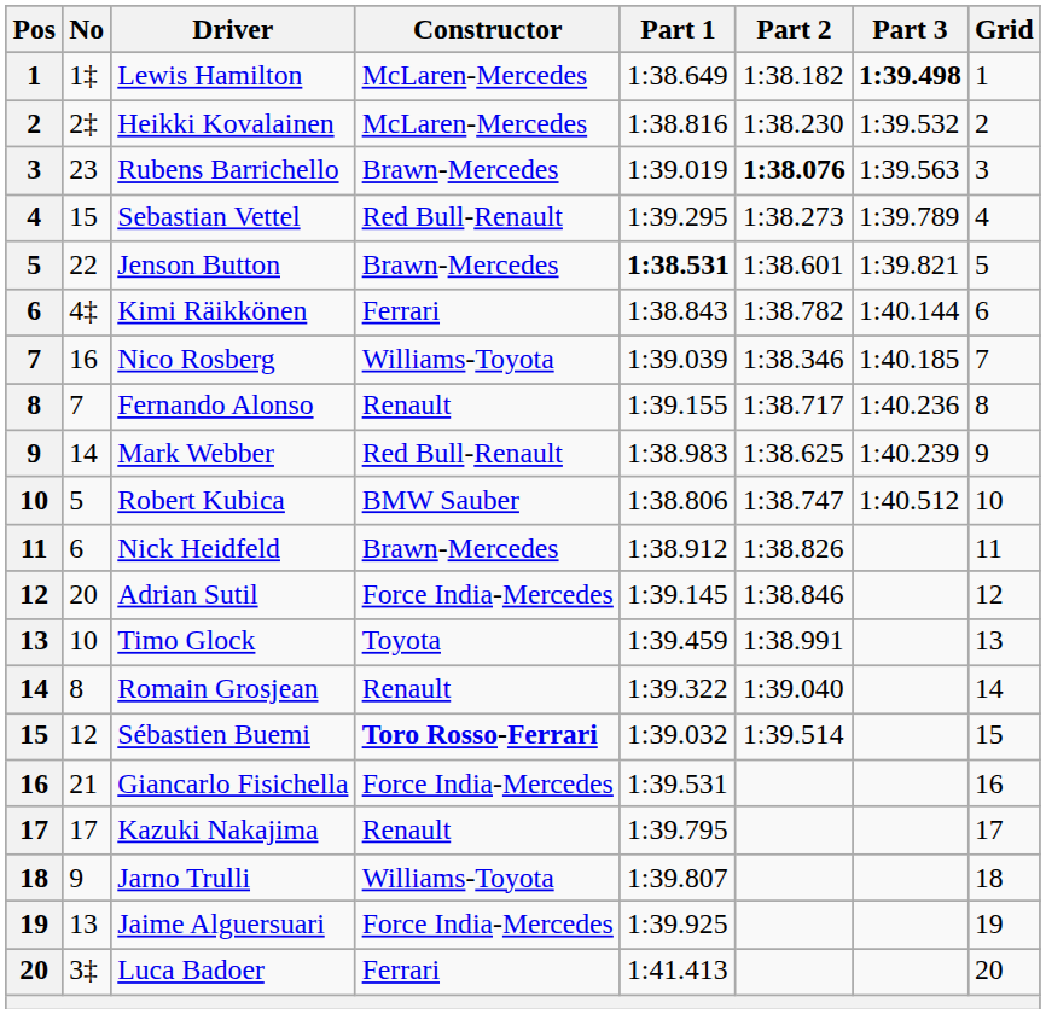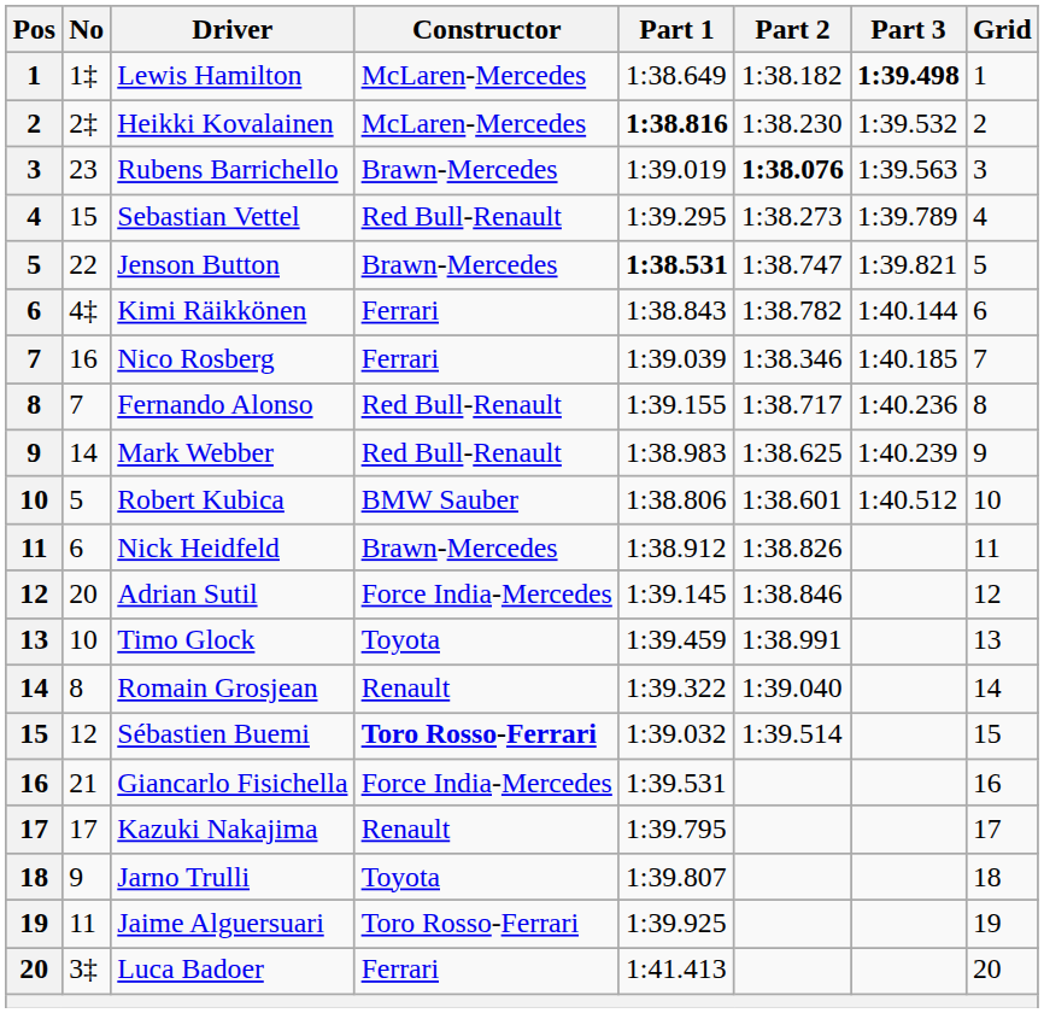Heikki Kovalainen | Part 1: normal -> bold
Jenson Button | Part 2: 1:38.601 -> 1:38.747
Nico Rosberg | Constructor: Williams-Toyota -> Ferrari
Fernando Alonso | Constructor: Renault -> Red Bull-Renault
Robert Kubica | Part 2: 1:38.747 -> 1:38.601
Jarno Trulli | Constructor: Williams-Toyota -> Toyota
Jaime Alguersuari | No: 13 -> 11
Jaime Alguersuari | Constructor: Force India-Mercedes -> Toro Rosso-Ferrari
